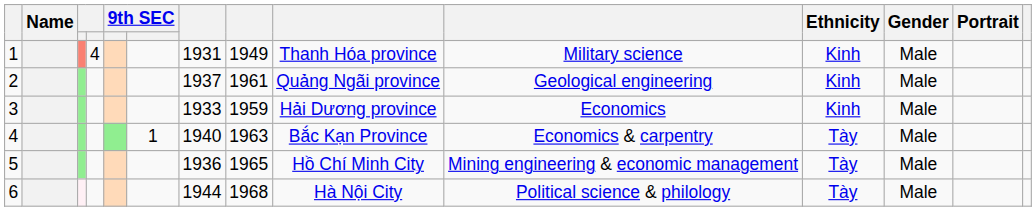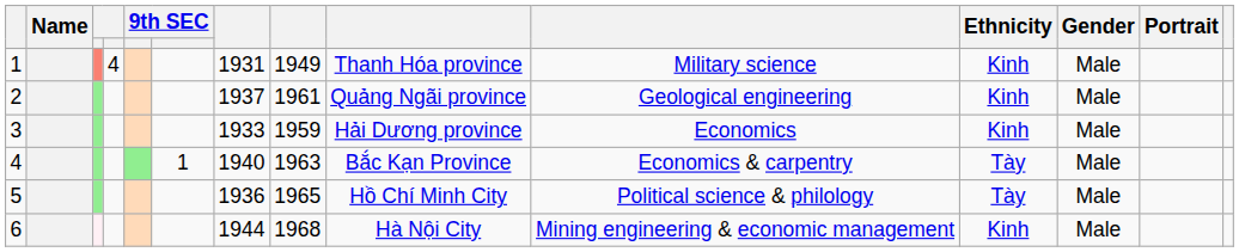5 | column 10: Mining engineering & economic management -> Political science & philology
6 | column 10: Political science & philology -> Mining engineering & economic management
6 | Ethnicity: Tày -> Kinh
